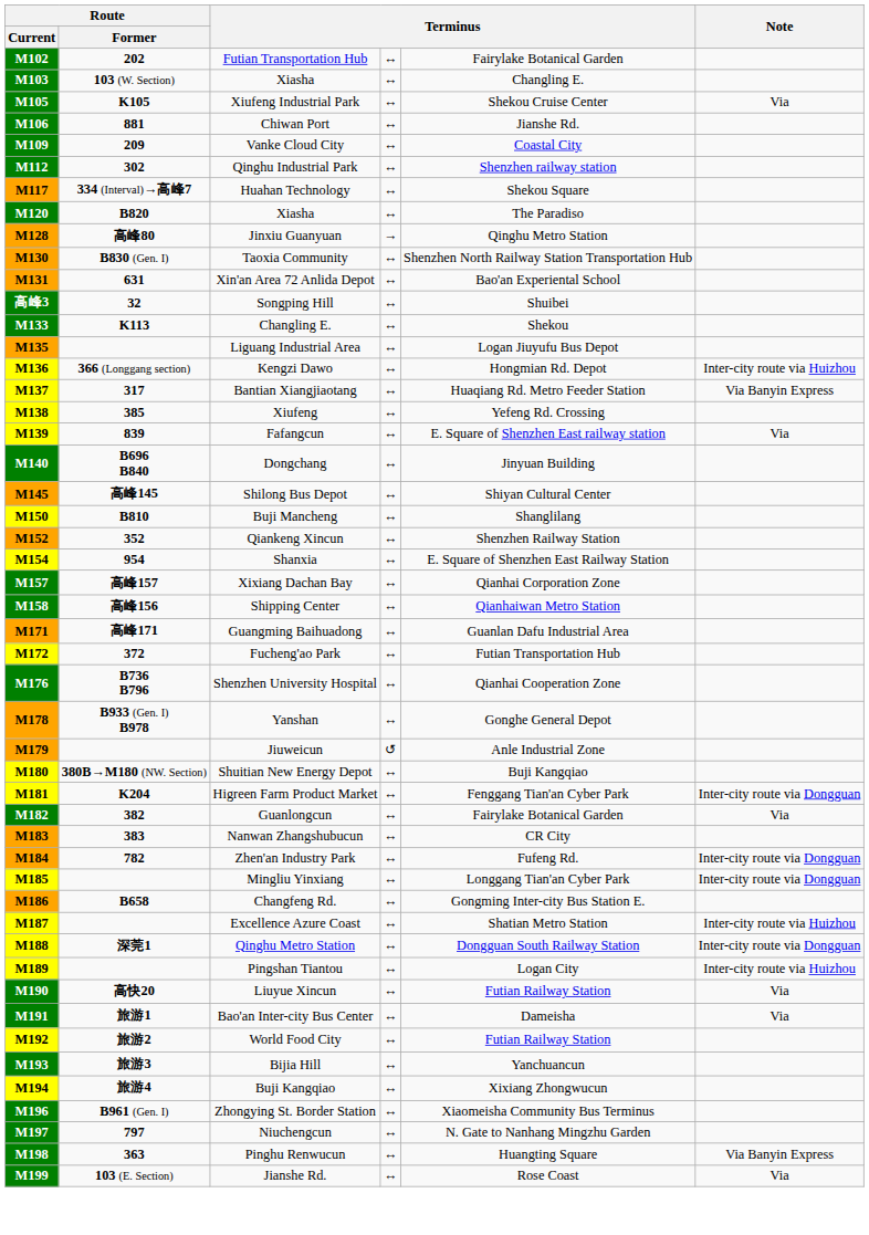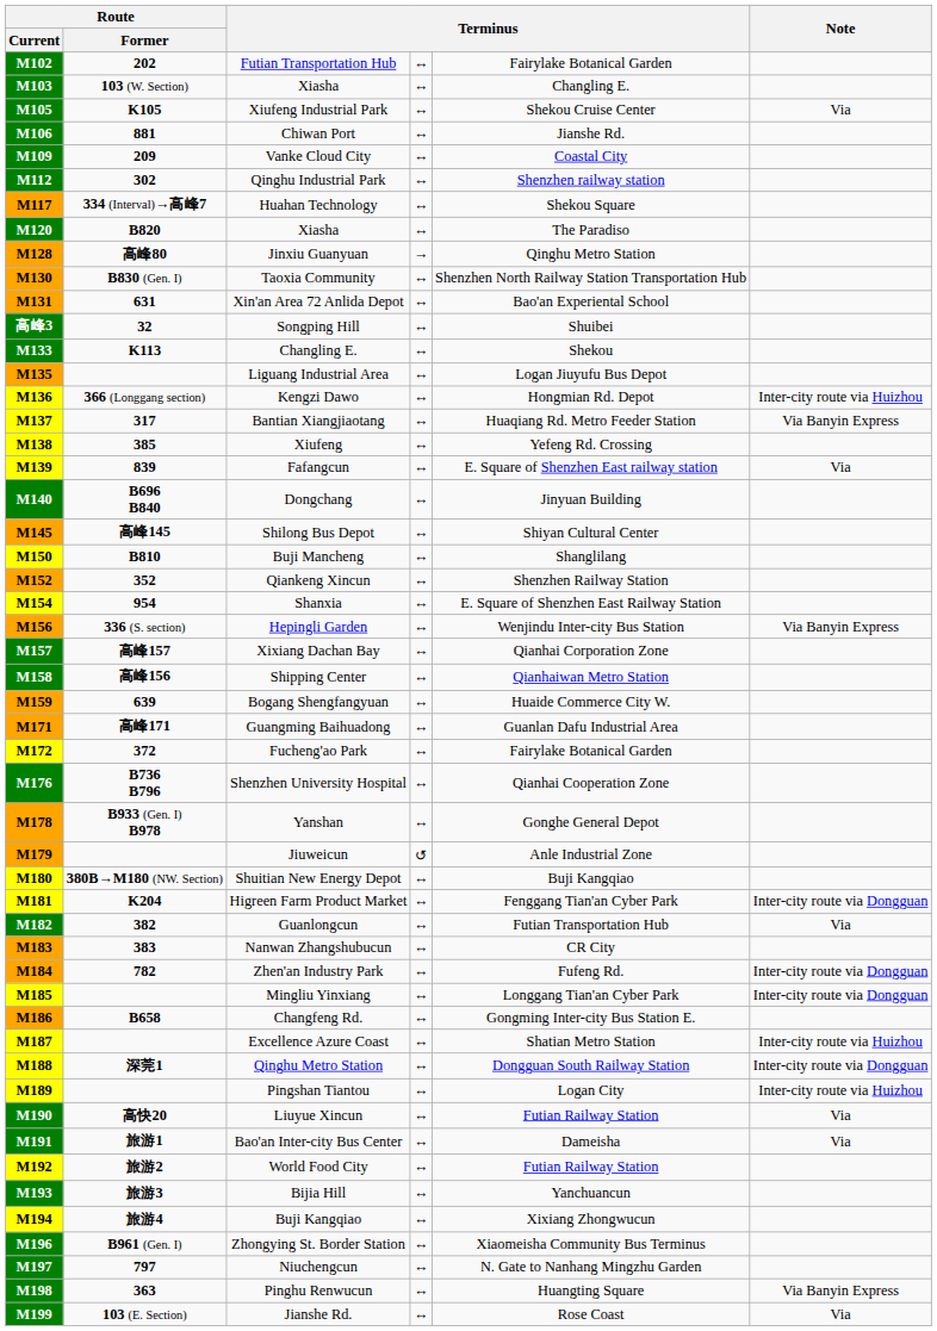+ row: M156 | 336 (S. section) | Hepingli Garden | ↔ | Wenjindu Inter-city Bus Station | Via Banyin Express
+ row: M159 | 639 | Bogang Shengfangyuan | ↔ | Huaide Commerce City W.
Fucheng'ao Park | column 5: Futian Transportation Hub -> Fairylake Botanical Garden
Guanlongcun | column 5: Fairylake Botanical Garden -> Futian Transportation Hub
